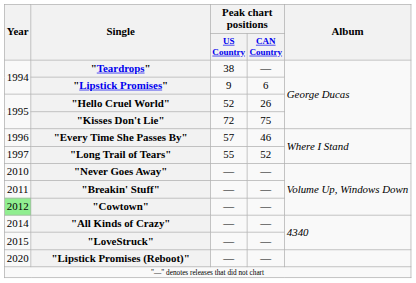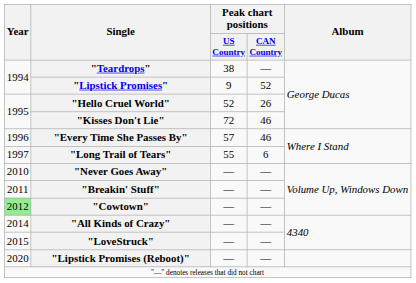"Lipstick Promises" | Peak chart positions / CAN Country: 6 -> 52
"Kisses Don't Lie" | Peak chart positions / CAN Country: 75 -> 46
"Long Trail of Tears" | Peak chart positions / CAN Country: 52 -> 6
